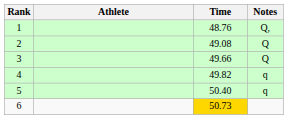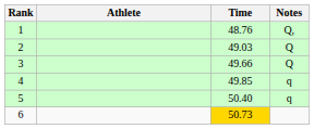2 | Time: 49.08 -> 49.03
4 | Time: 49.82 -> 49.85
